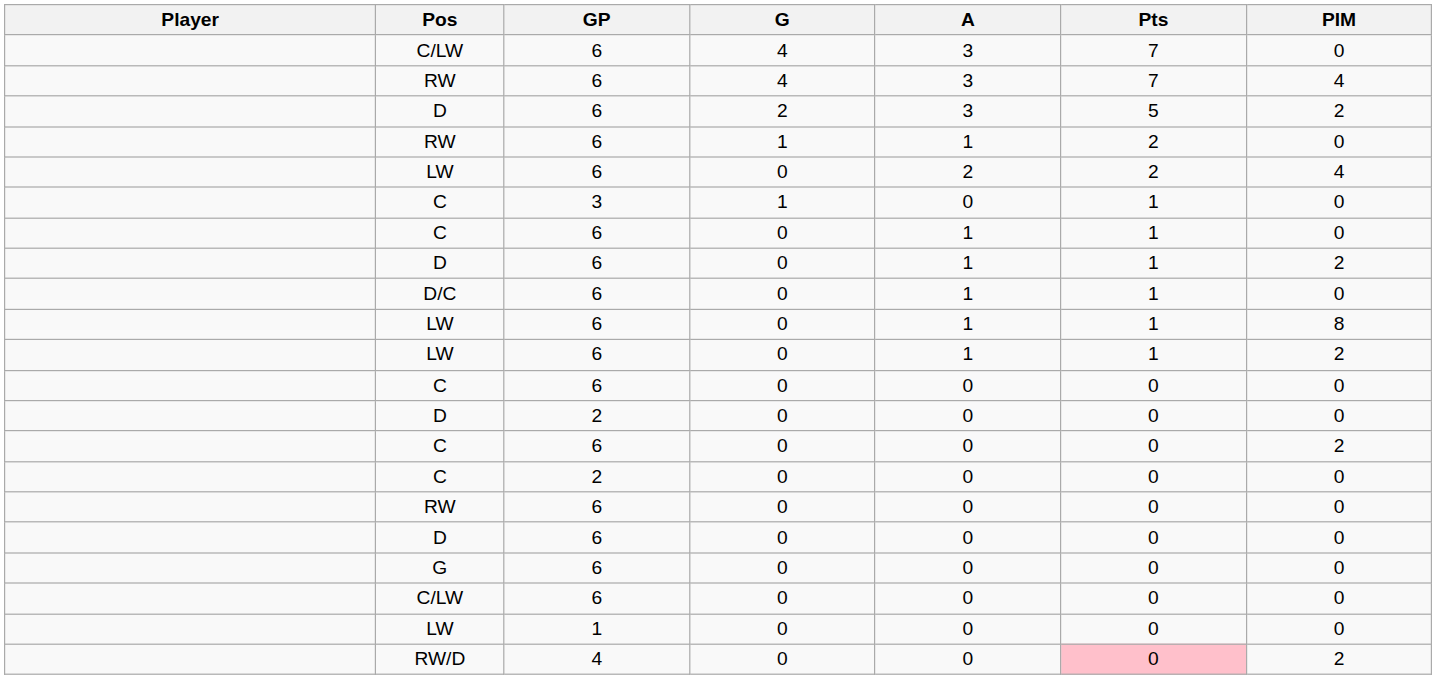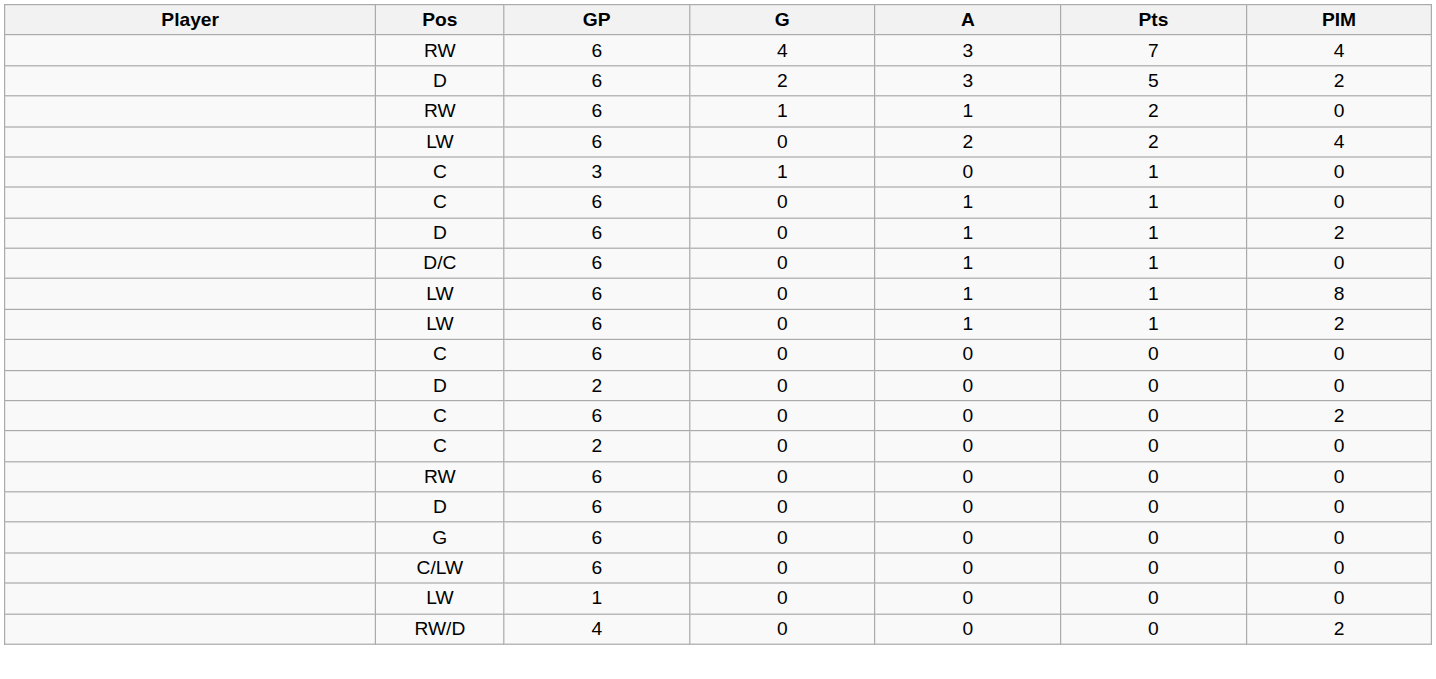- row: C/LW | 6 | 4 | 3 | 7 | 0
RW/D | Pts: pink background -> no background
